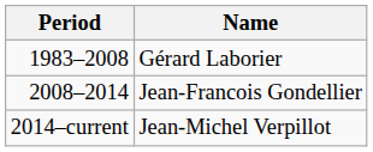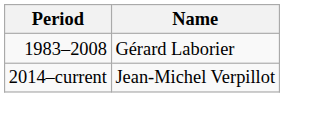- row: 2008–2014 | Jean-Francois Gondellier
